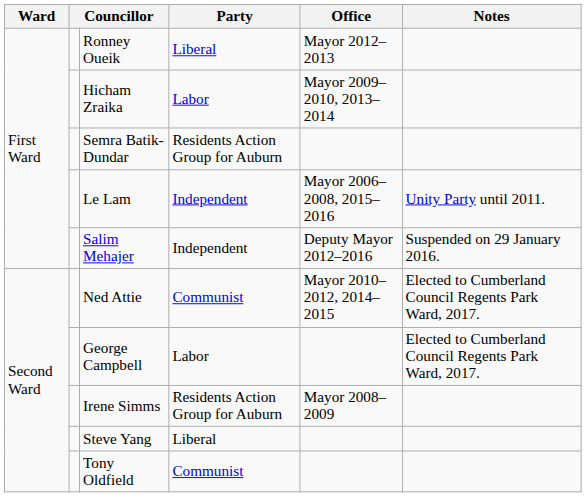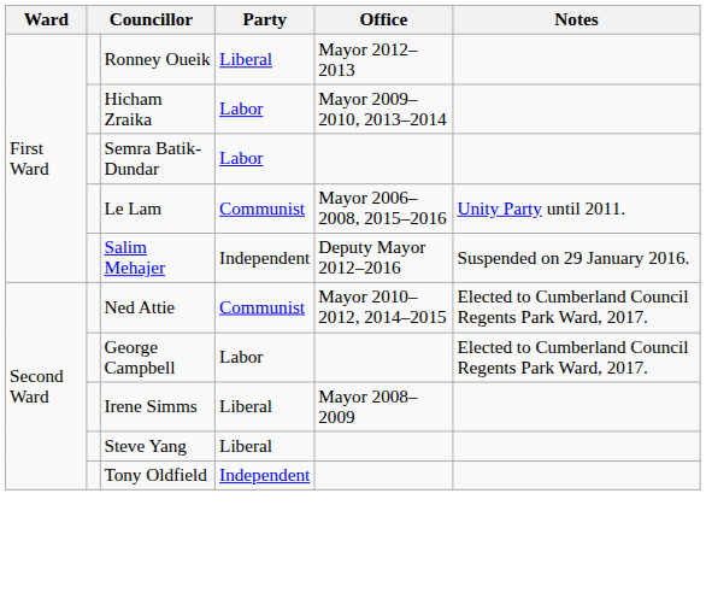Semra Batik-Dundar | Party: Residents Action Group for Auburn -> Labor
Le Lam | Party: Independent -> Communist
Irene Simms | Party: Residents Action Group for Auburn -> Liberal
Tony Oldfield | Party: Communist -> Independent
